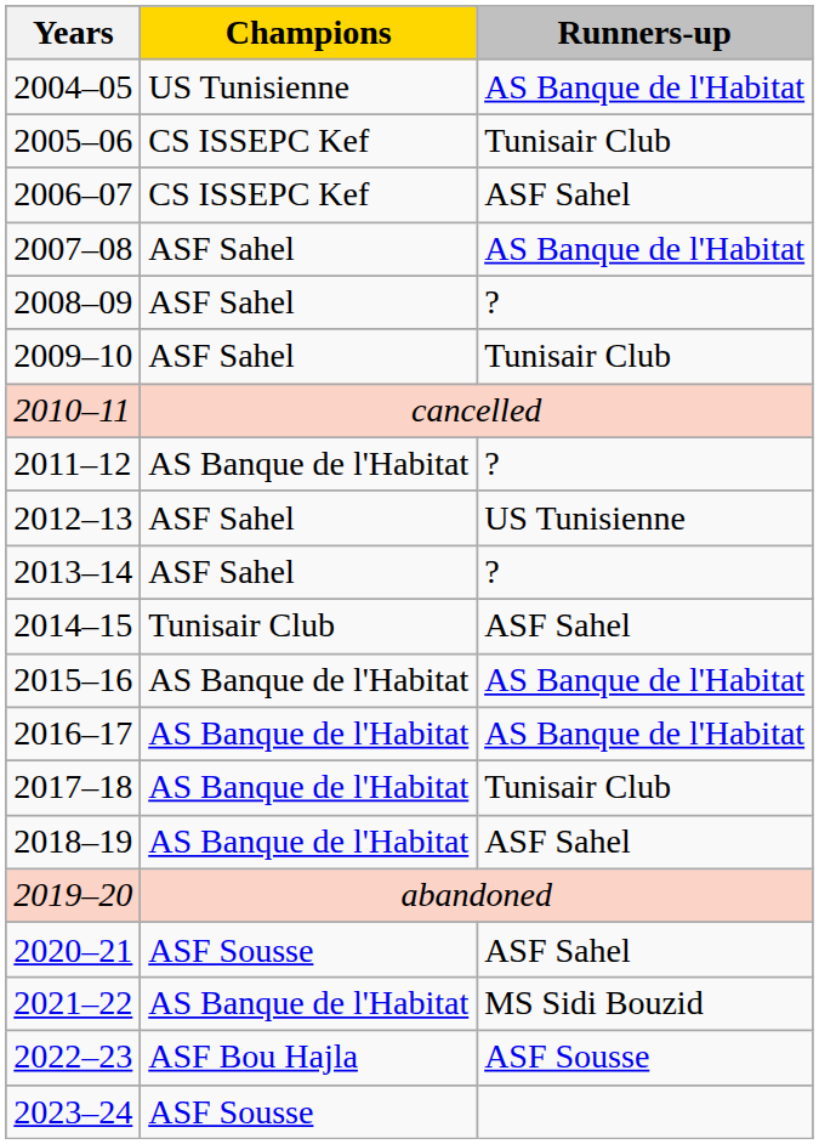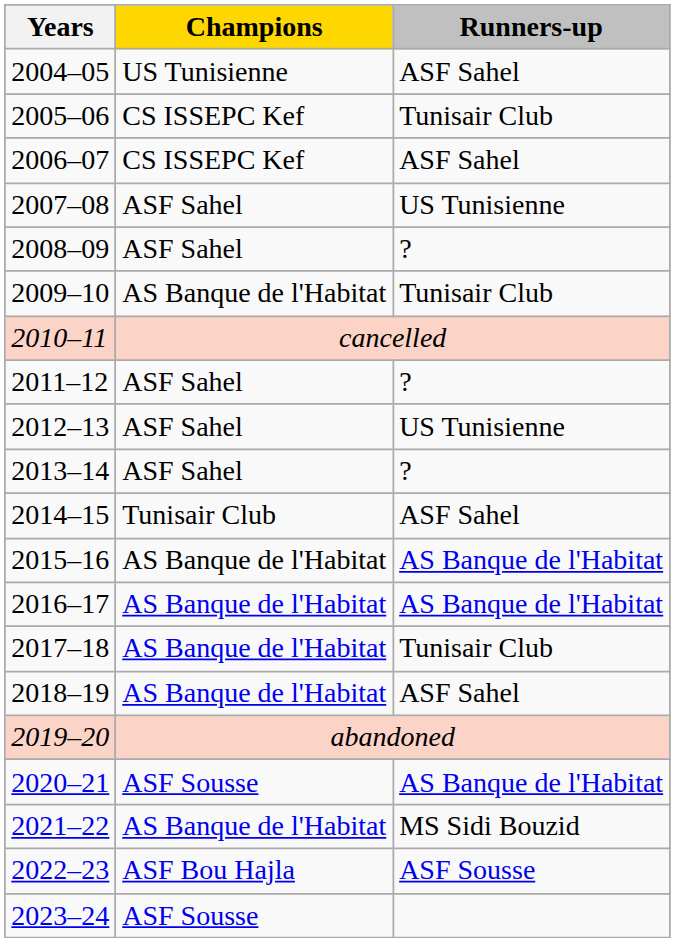2004–05 | Runners-up: AS Banque de l'Habitat -> ASF Sahel
2007–08 | Runners-up: AS Banque de l'Habitat -> US Tunisienne
2009–10 | Champions: ASF Sahel -> AS Banque de l'Habitat
2011–12 | Champions: AS Banque de l'Habitat -> ASF Sahel
2020–21 | Runners-up: ASF Sahel -> AS Banque de l'Habitat
